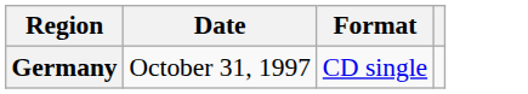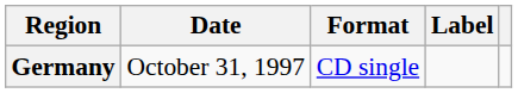+ column: Label
